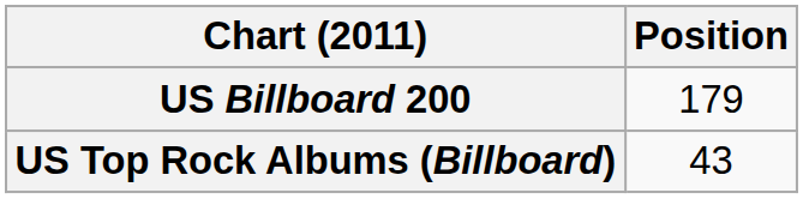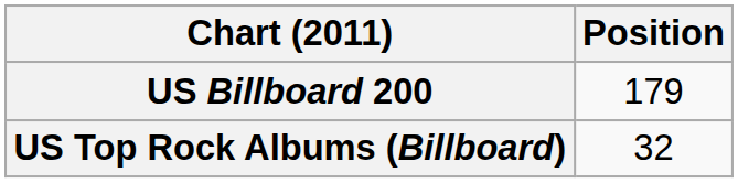US Top Rock Albums (Billboard) | Position: 43 -> 32
